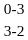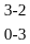rows swapped: 3-2 <-> 0-3
